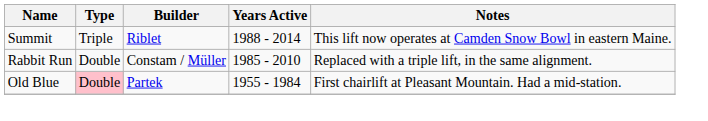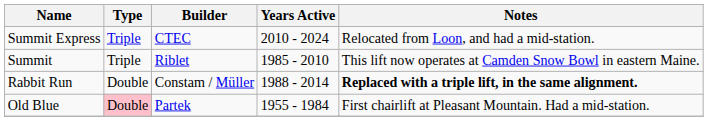+ row: Summit Express | Triple | CTEC | 2010 - 2024 | Relocated from Loon, and had a mid-station.
Summit | Years Active: 1988 - 2014 -> 1985 - 2010
Rabbit Run | Years Active: 1985 - 2010 -> 1988 - 2014
Rabbit Run | Notes: normal -> bold
